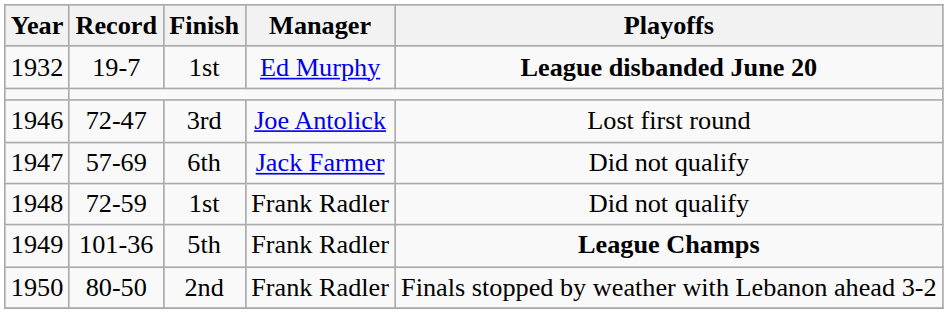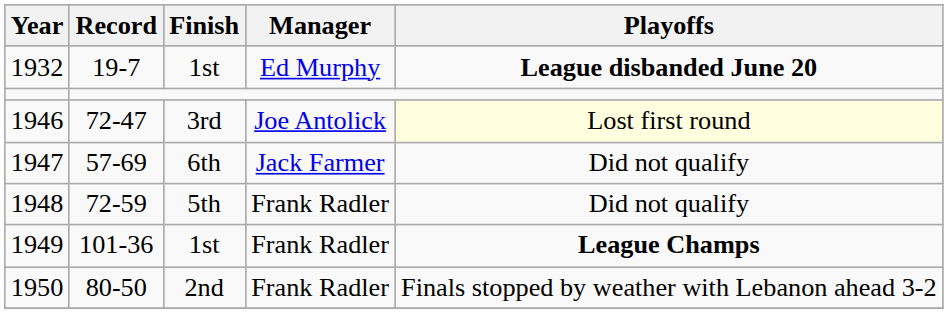1946 | Playoffs: no background -> lightyellow background
1948 | Finish: 1st -> 5th
1949 | Finish: 5th -> 1st
